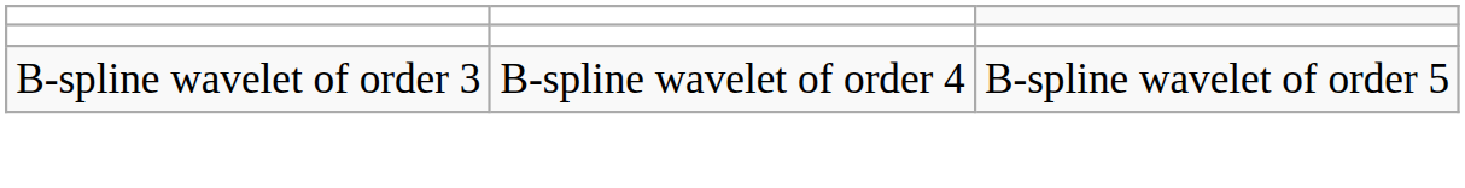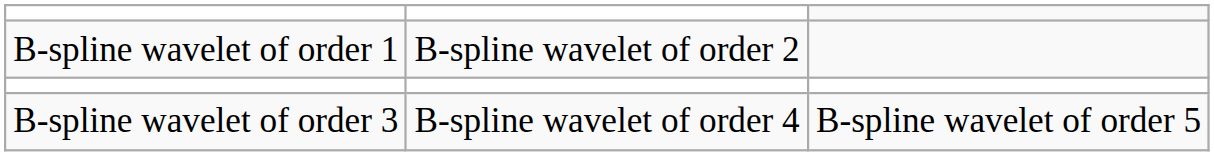+ row: B-spline wavelet of order 1 | B-spline wavelet of order 2
